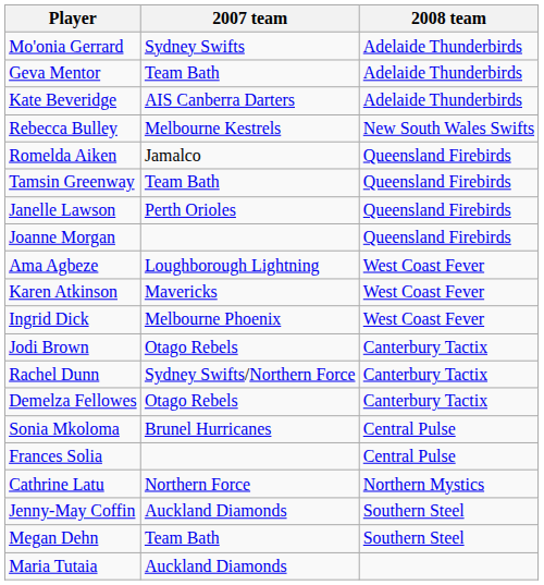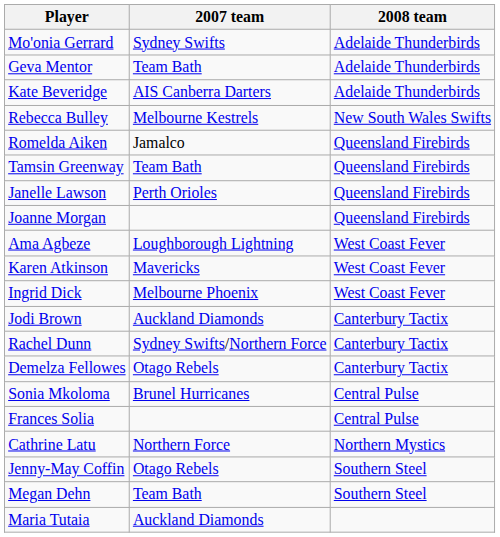Jodi Brown | 2007 team: Otago Rebels -> Auckland Diamonds
Jenny-May Coffin | 2007 team: Auckland Diamonds -> Otago Rebels
